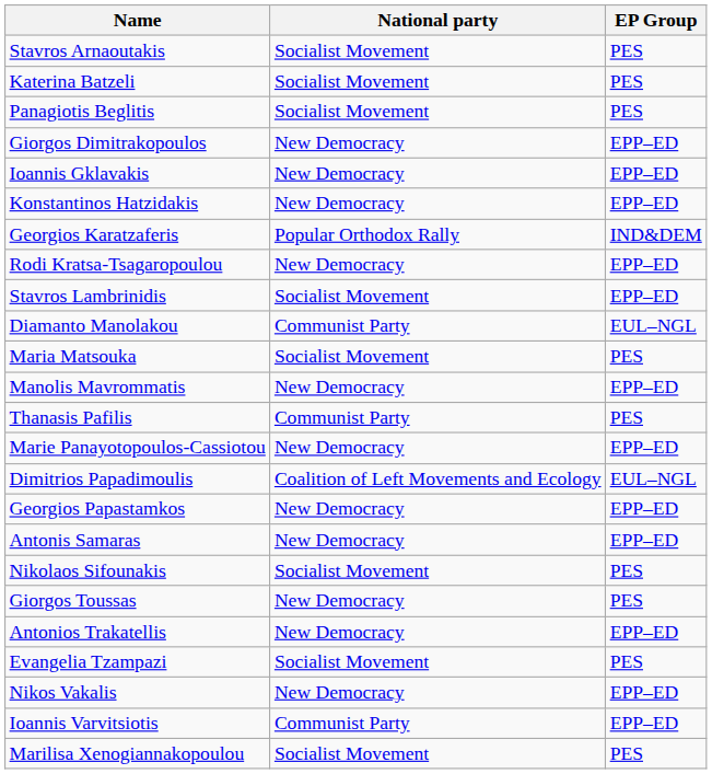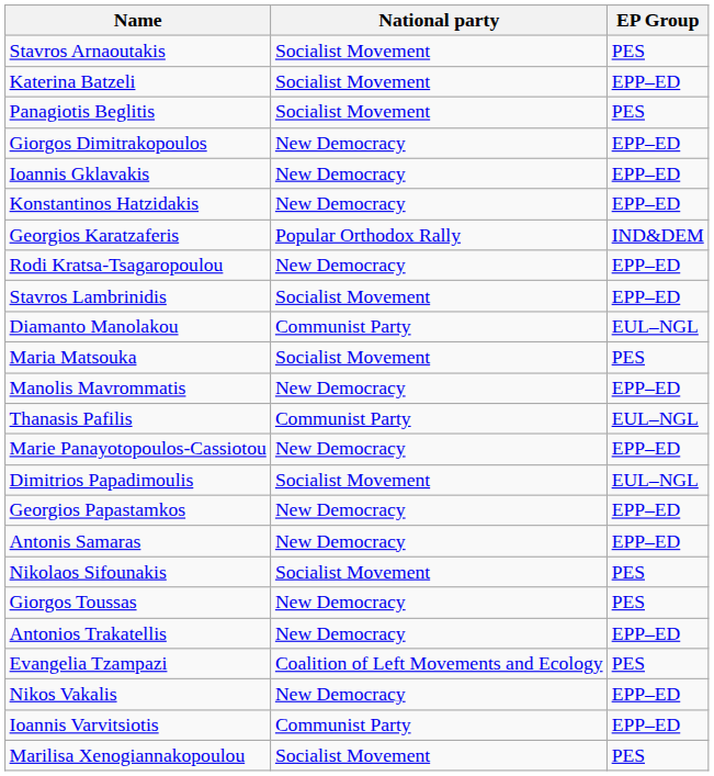Katerina Batzeli | EP Group: PES -> EPP–ED
Thanasis Pafilis | EP Group: PES -> EUL–NGL
Dimitrios Papadimoulis | National party: Coalition of Left Movements and Ecology -> Socialist Movement
Evangelia Tzampazi | National party: Socialist Movement -> Coalition of Left Movements and Ecology
